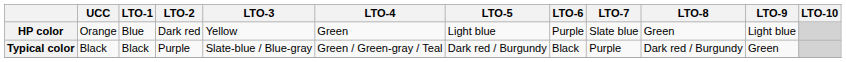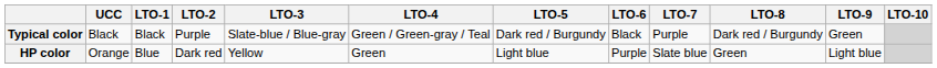rows swapped: Typical color <-> HP color
